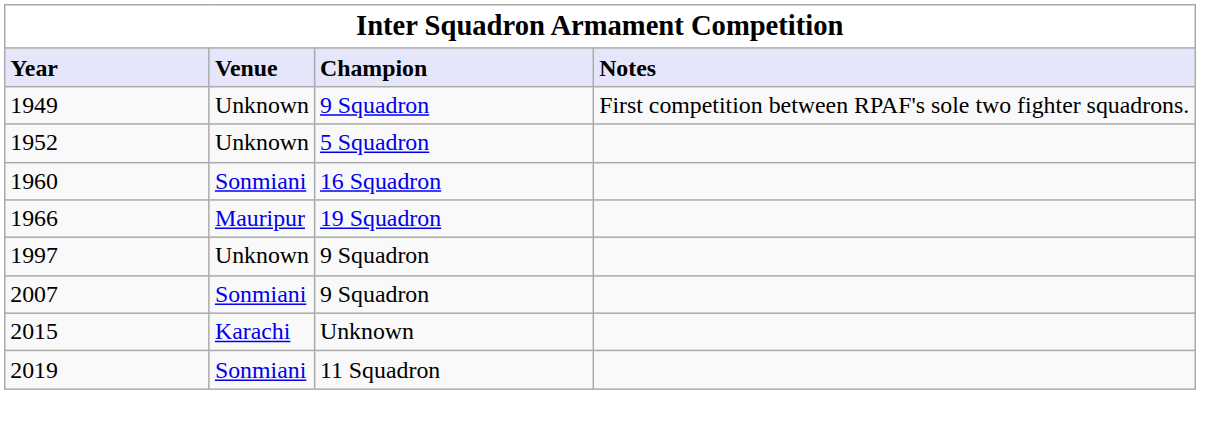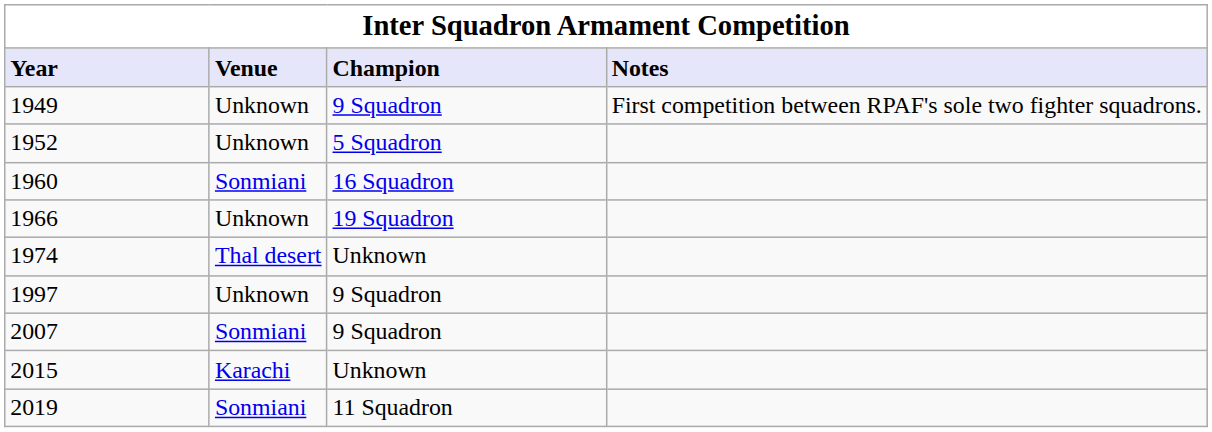1966 | Venue: Mauripur -> Unknown
+ row: 1974 | Thal desert | Unknown
